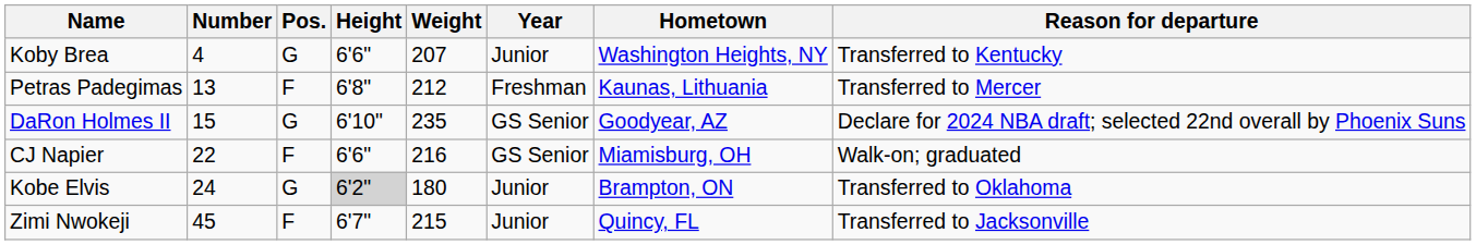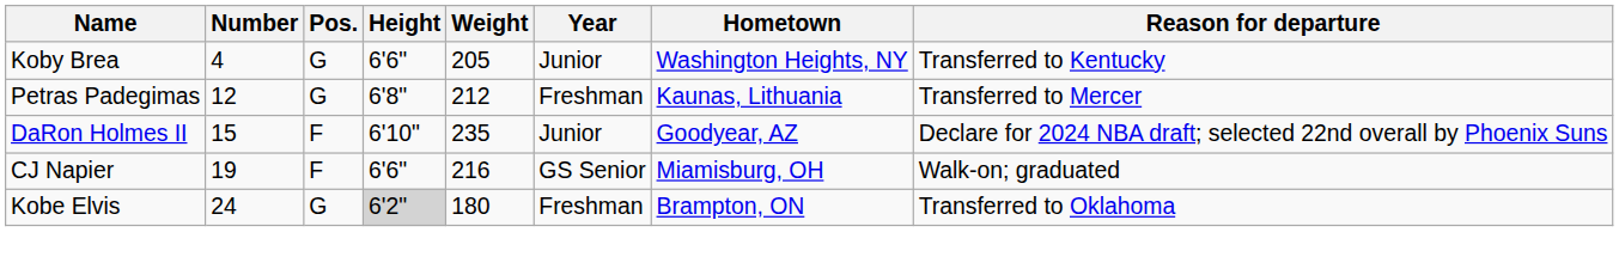Koby Brea | Weight: 207 -> 205
Petras Padegimas | Number: 13 -> 12
Petras Padegimas | Pos.: F -> G
DaRon Holmes II | Pos.: G -> F
DaRon Holmes II | Year: GS Senior -> Junior
CJ Napier | Number: 22 -> 19
Kobe Elvis | Year: Junior -> Freshman
- row: Zimi Nwokeji | 45 | F | 6'7" | 215 | Junior | Quincy, FL | Transferred to Jacksonville
